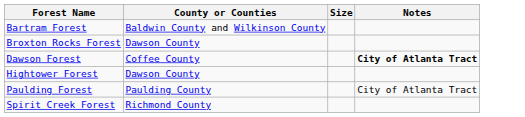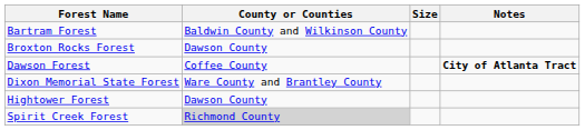+ row: Dixon Memorial State Forest | Ware County and Brantley County
- row: Paulding Forest | Paulding County | City of Atlanta Tract
Spirit Creek Forest | County or Counties: no background -> lightgrey background
